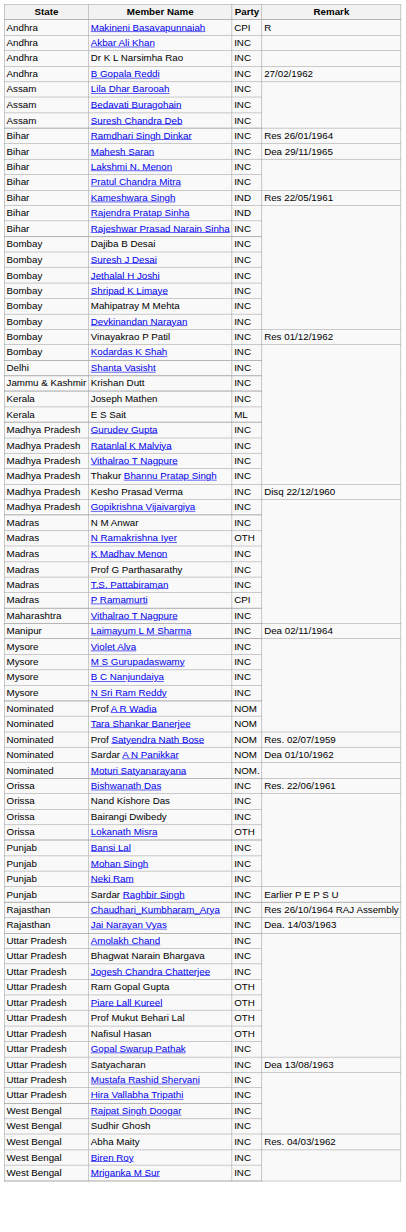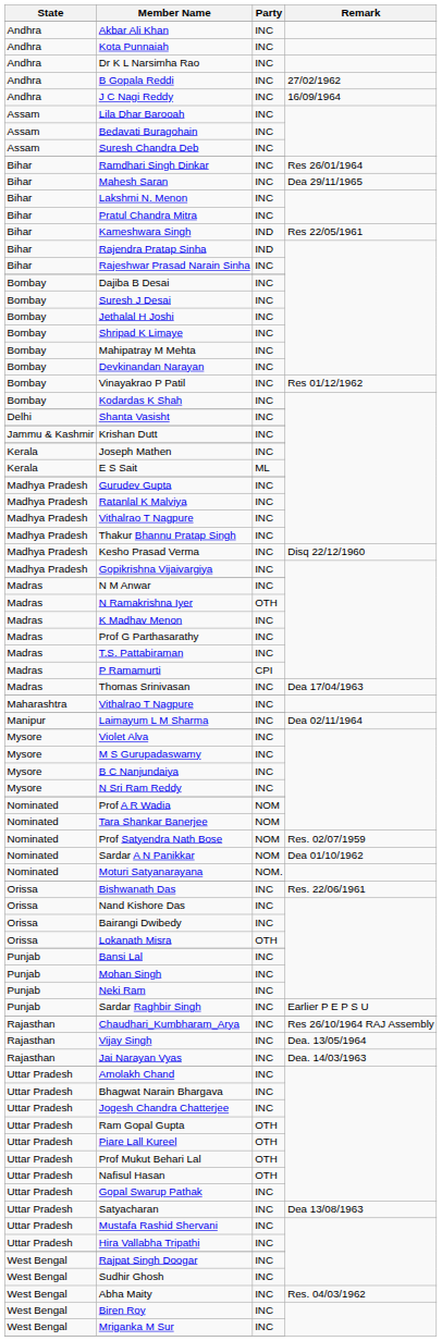- row: Andhra | Makineni Basavapunnaiah | CPI | R
+ row: Andhra | Kota Punnaiah | INC
+ row: Andhra | J C Nagi Reddy | INC | 16/09/1964
+ row: Madras | Thomas Srinivasan | INC | Dea 17/04/1963
+ row: Rajasthan | Vijay Singh | INC | Dea. 13/05/1964
